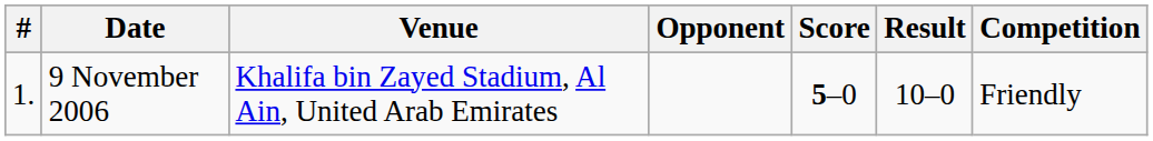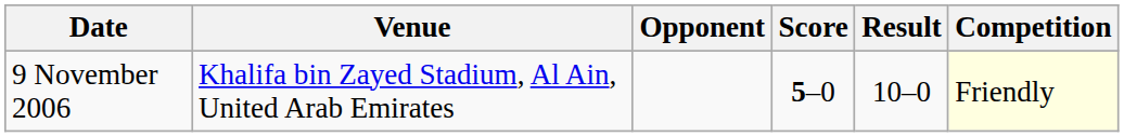- column: # | 1.
9 November 2006 | Competition: no background -> lightyellow background
